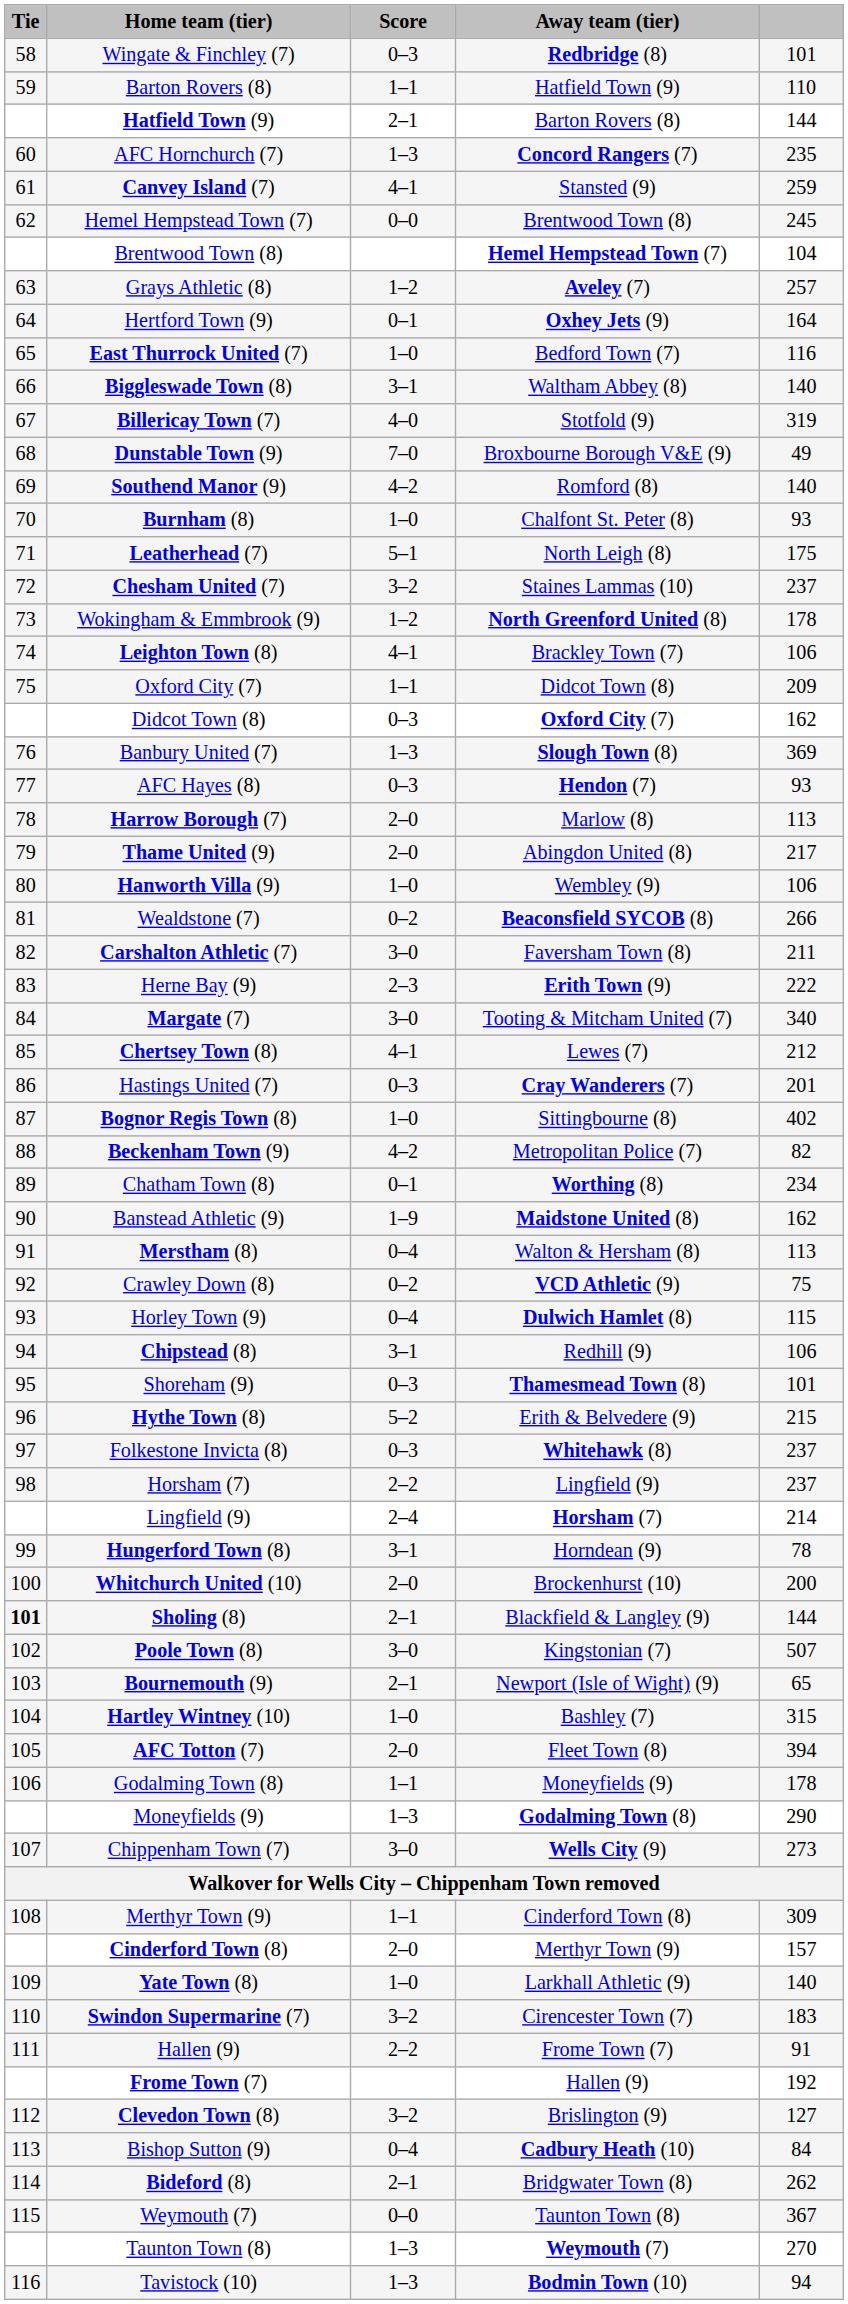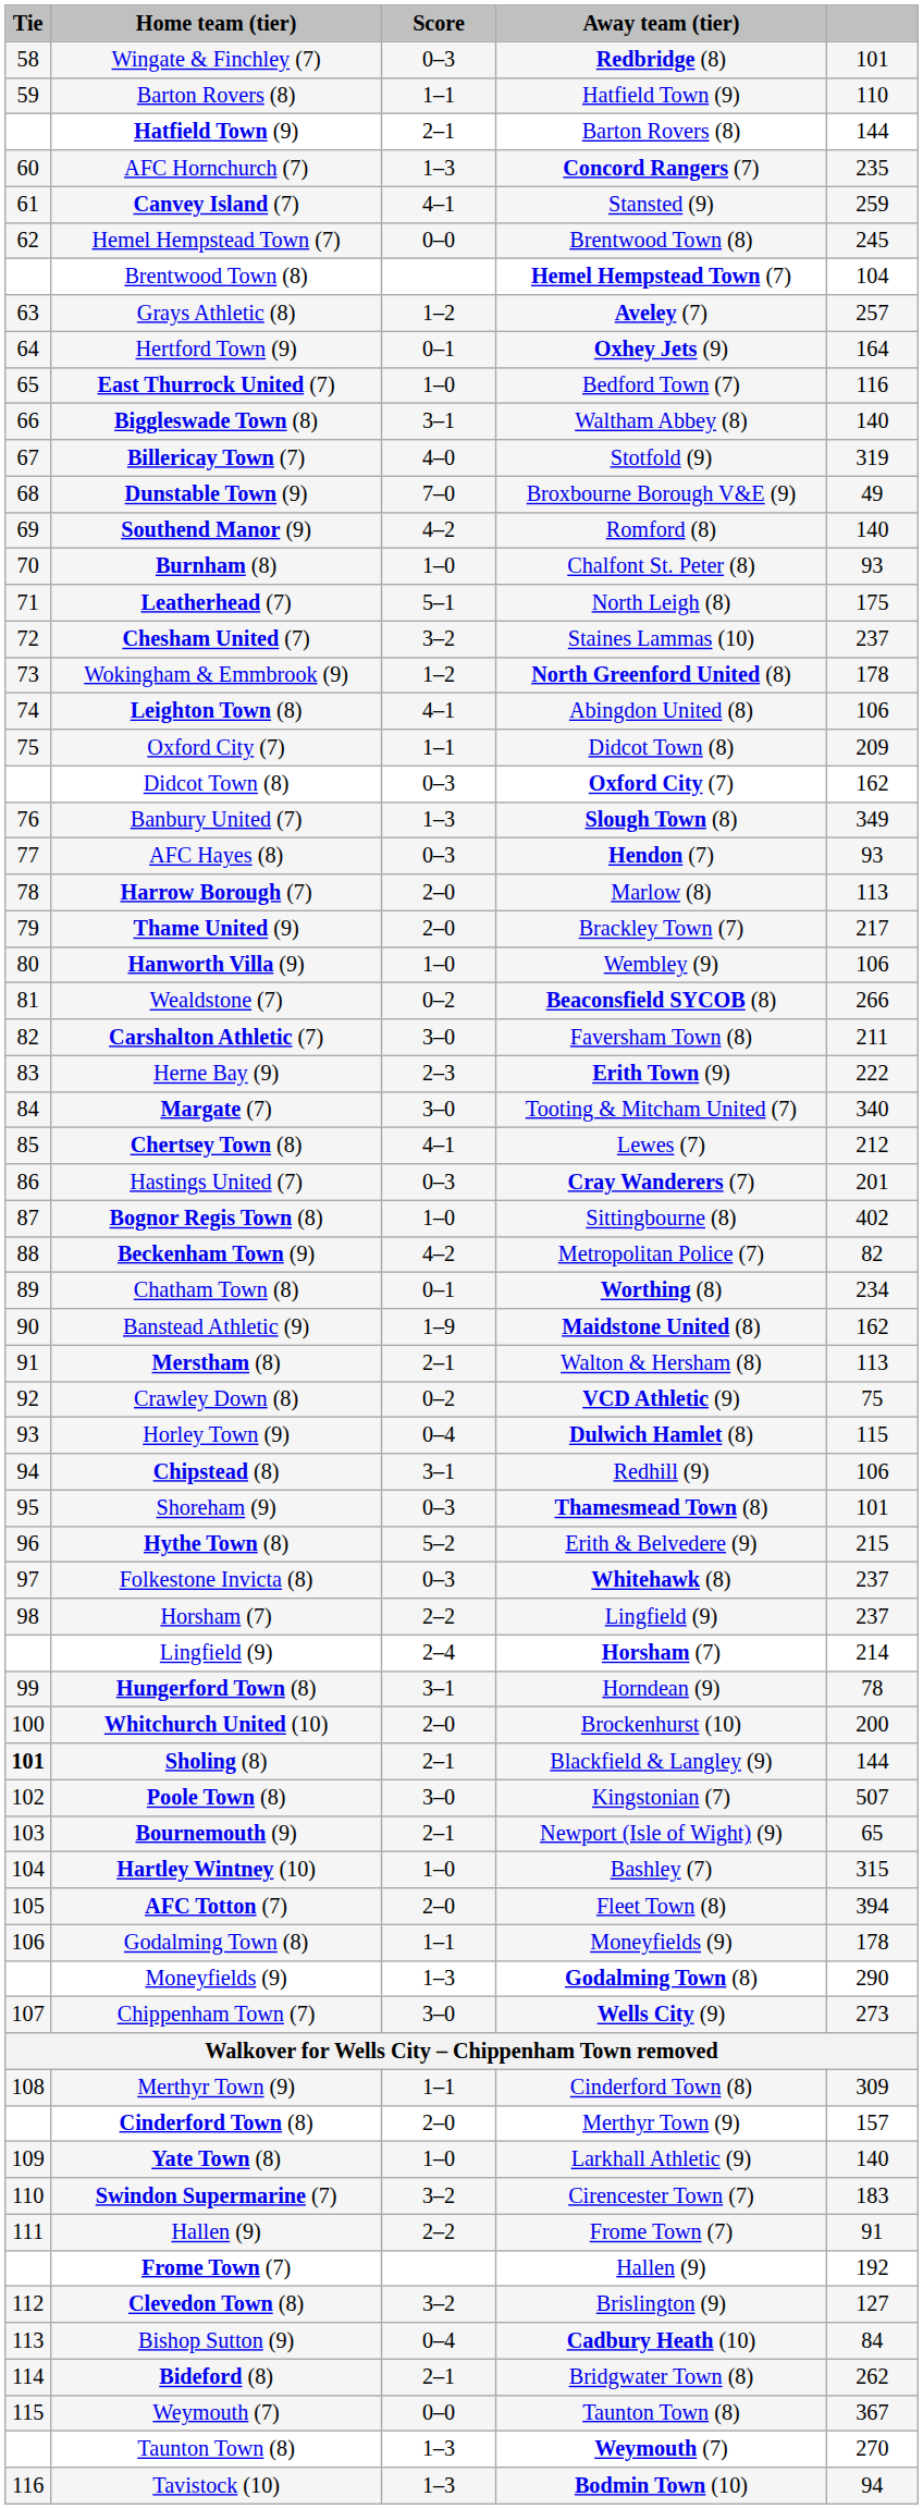Leighton Town (8) | Away team (tier): Brackley Town (7) -> Abingdon United (8)
Banbury United (7) | column 5: 369 -> 349
Thame United (9) | Away team (tier): Abingdon United (8) -> Brackley Town (7)
Merstham (8) | Score: 0–4 -> 2–1
